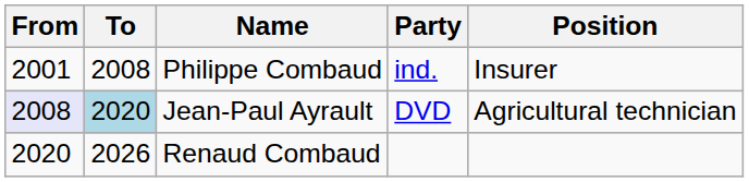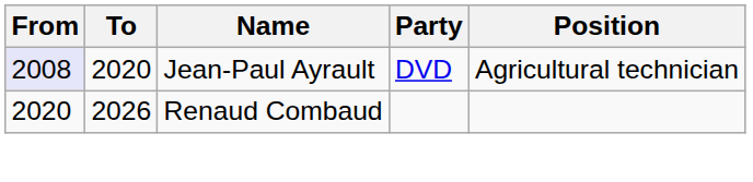- row: 2001 | 2008 | Philippe Combaud | ind. | Insurer
Jean-Paul Ayrault | To: lightblue background -> no background
